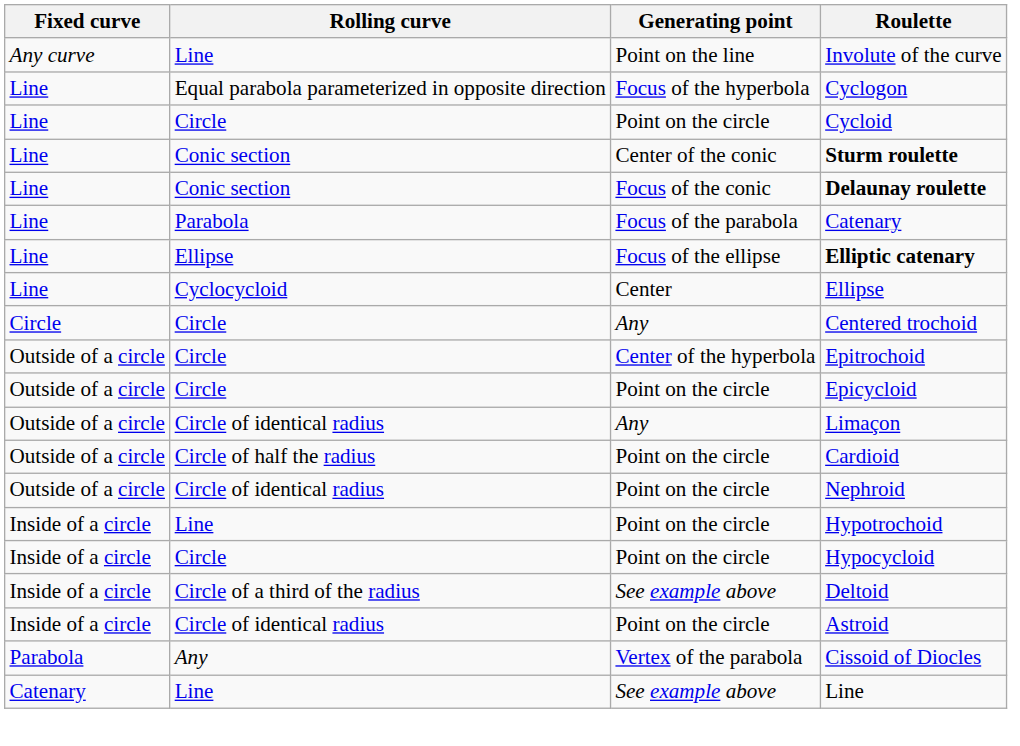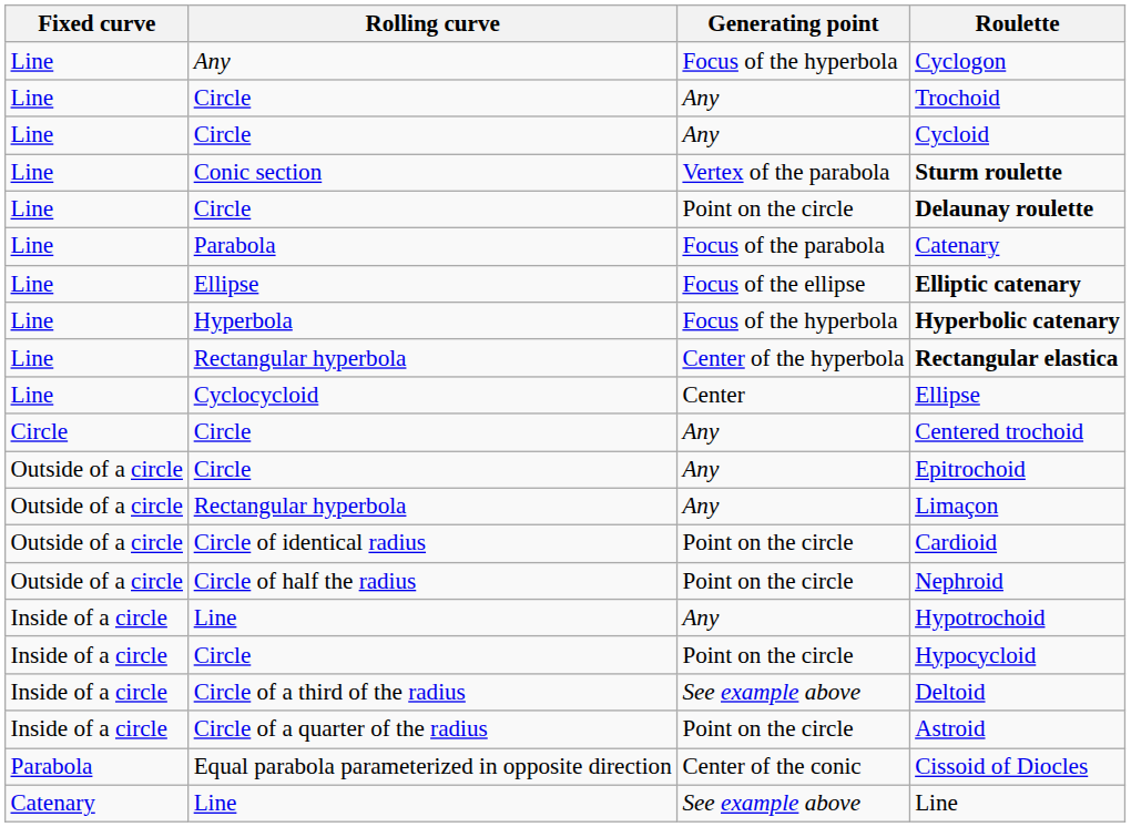- row: Any curve | Line | Point on the line | Involute of the curve
Cyclogon | Rolling curve: Equal parabola parameterized in opposite direction -> Any
+ row: Line | Circle | Any | Trochoid
Cycloid | Generating point: Point on the circle -> Any
Sturm roulette | Generating point: Center of the conic -> Vertex of the parabola
Delaunay roulette | Rolling curve: Conic section -> Circle
Delaunay roulette | Generating point: Focus of the conic -> Point on the circle
+ row: Line | Hyperbola | Focus of the hyperbola | Hyperbolic catenary
+ row: Line | Rectangular hyperbola | Center of the hyperbola | Rectangular elastica
Epitrochoid | Generating point: Center of the hyperbola -> Any
- row: Outside of a circle | Circle | Point on the circle | Epicycloid
Limaçon | Rolling curve: Circle of identical radius -> Rectangular hyperbola
Cardioid | Rolling curve: Circle of half the radius -> Circle of identical radius
Nephroid | Rolling curve: Circle of identical radius -> Circle of half the radius
Hypotrochoid | Generating point: Point on the circle -> Any
Astroid | Rolling curve: Circle of identical radius -> Circle of a quarter of the radius
Cissoid of Diocles | Rolling curve: Any -> Equal parabola parameterized in opposite direction
Cissoid of Diocles | Generating point: Vertex of the parabola -> Center of the conic
